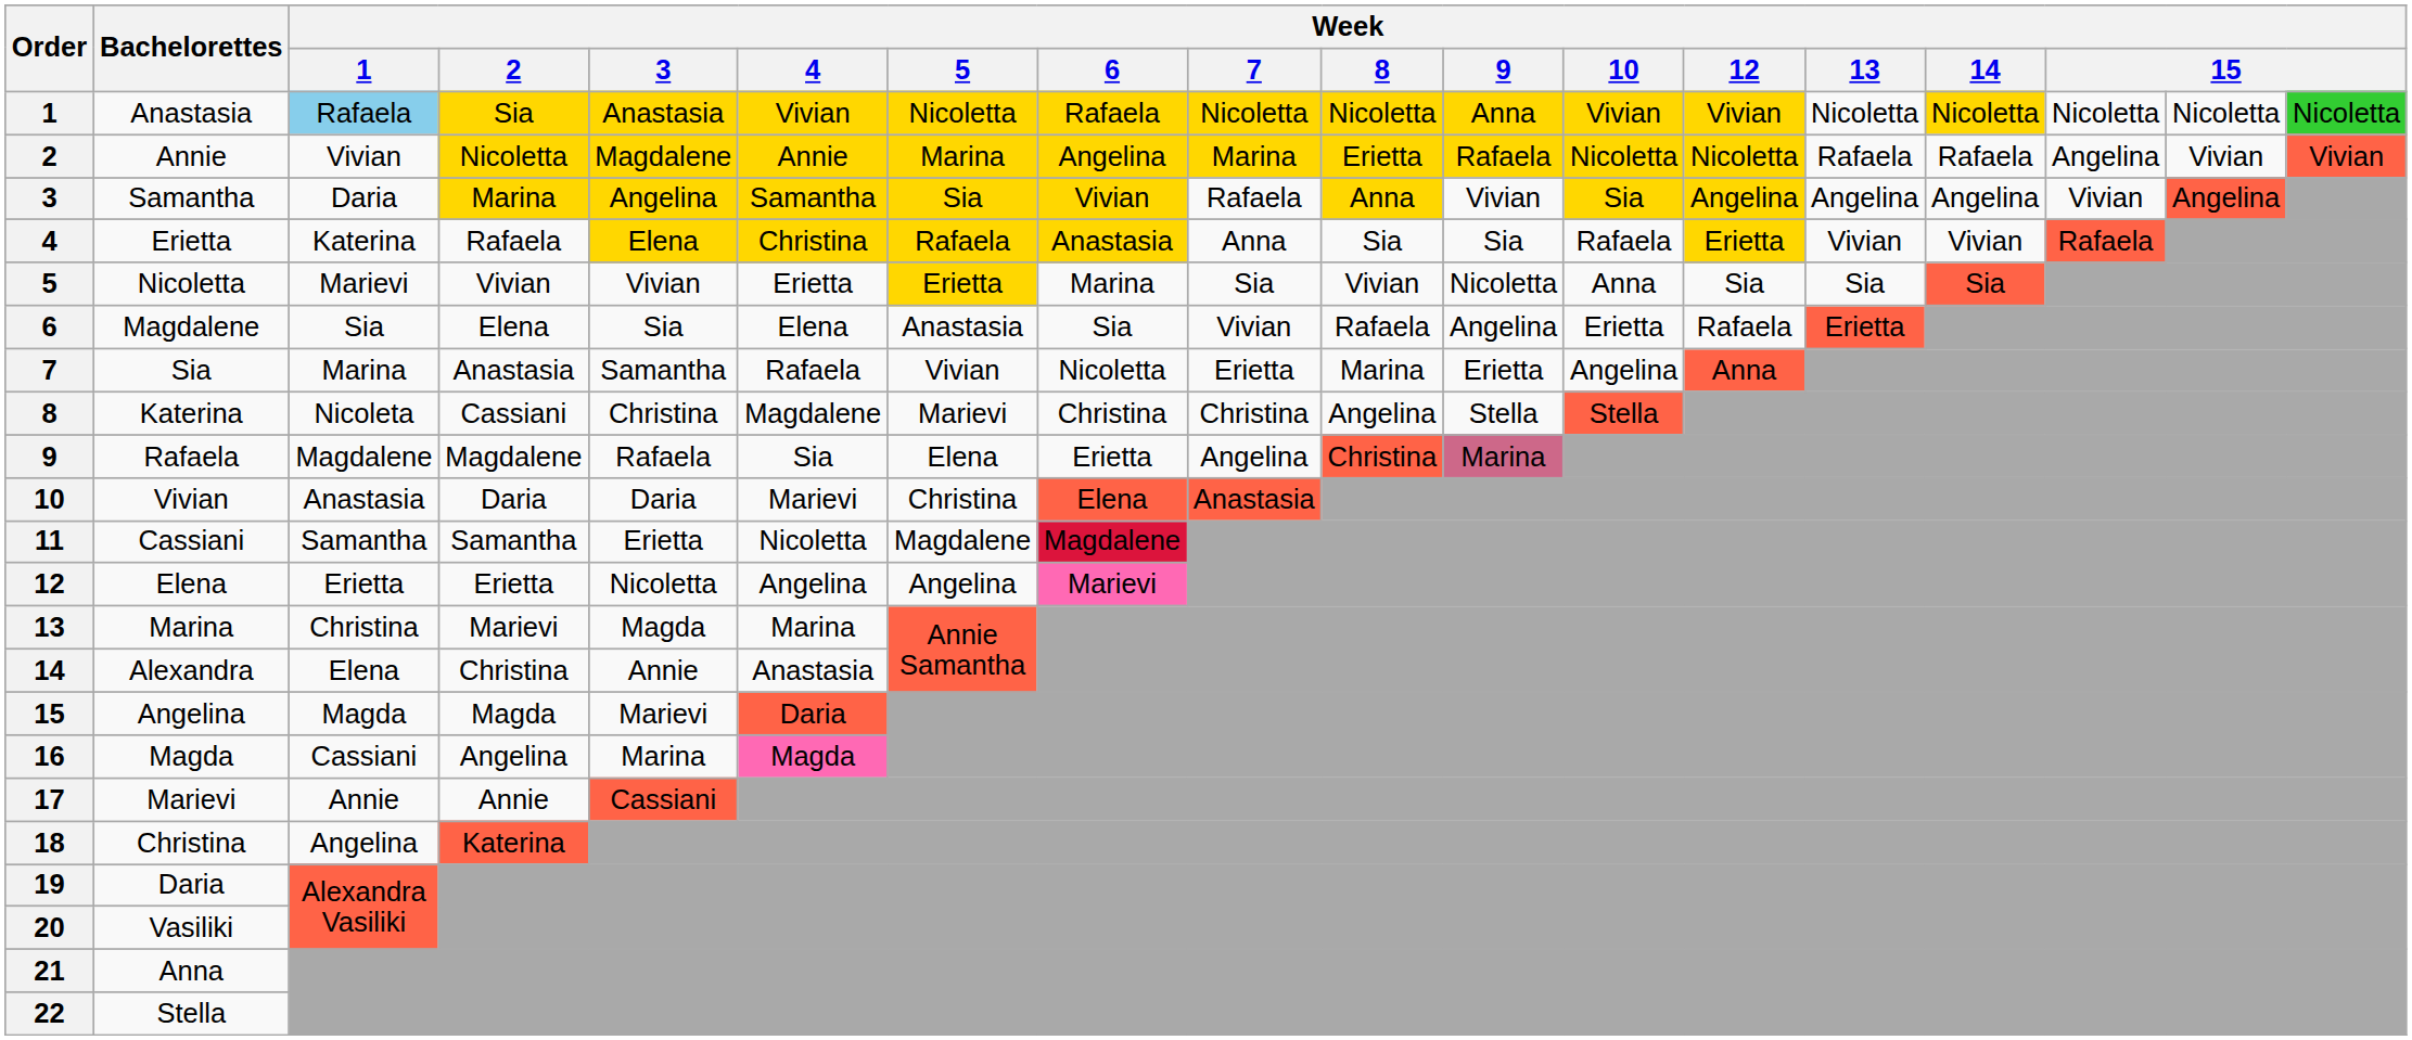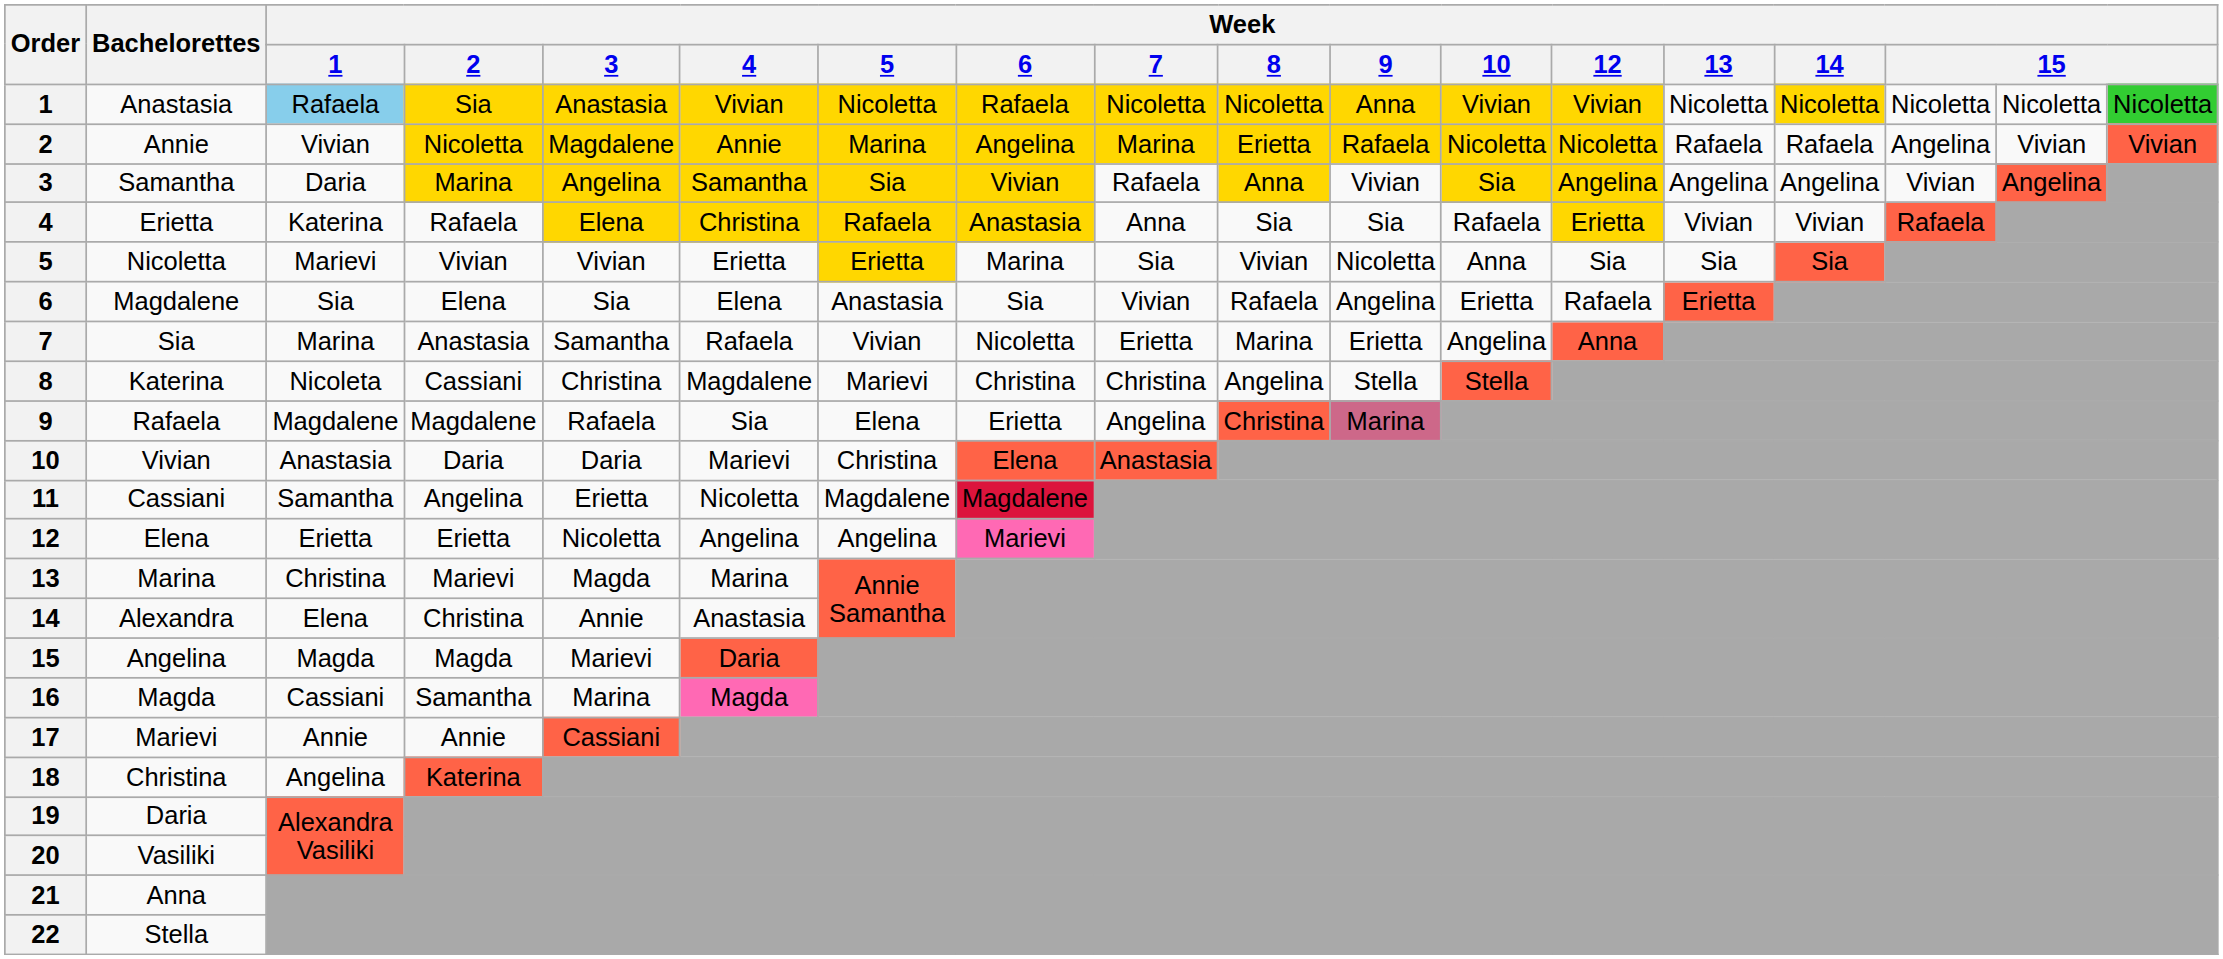11 | Week / 2: Samantha -> Angelina
16 | Week / 2: Angelina -> Samantha
